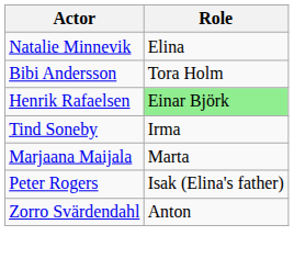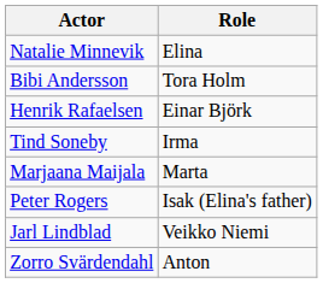Henrik Rafaelsen | Role: lightgreen background -> no background
+ row: Jarl Lindblad | Veikko Niemi
